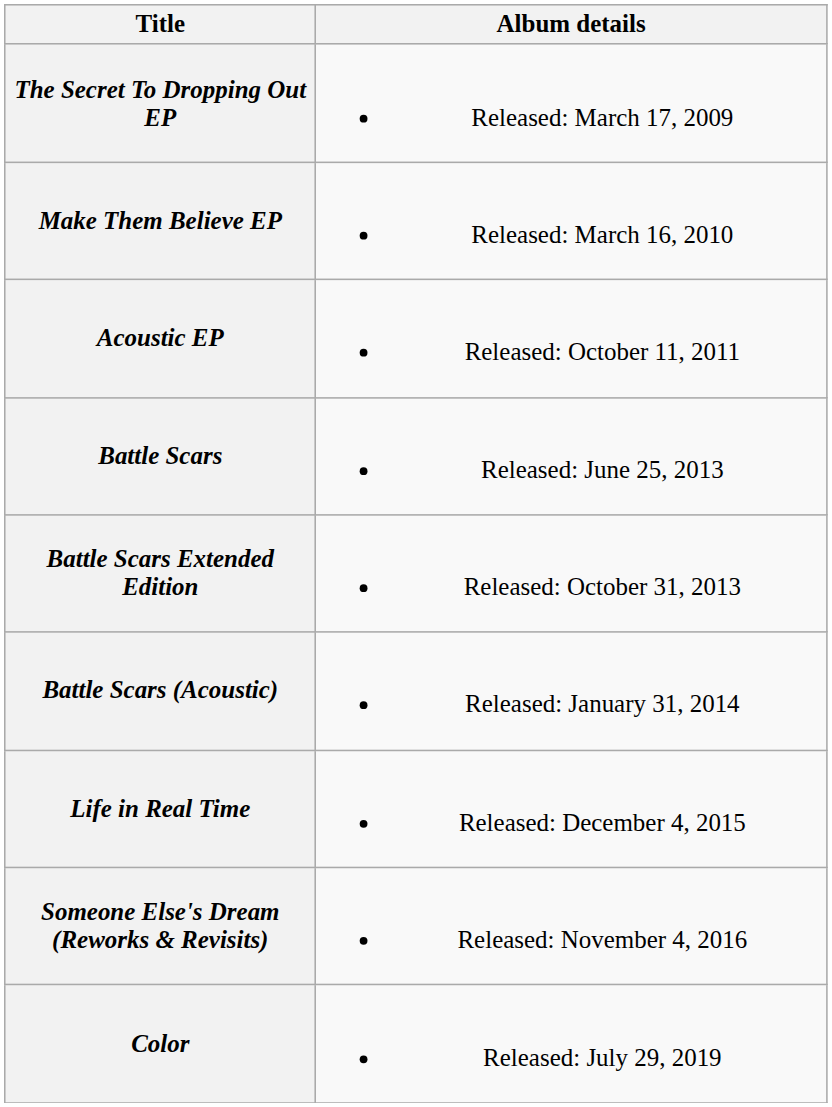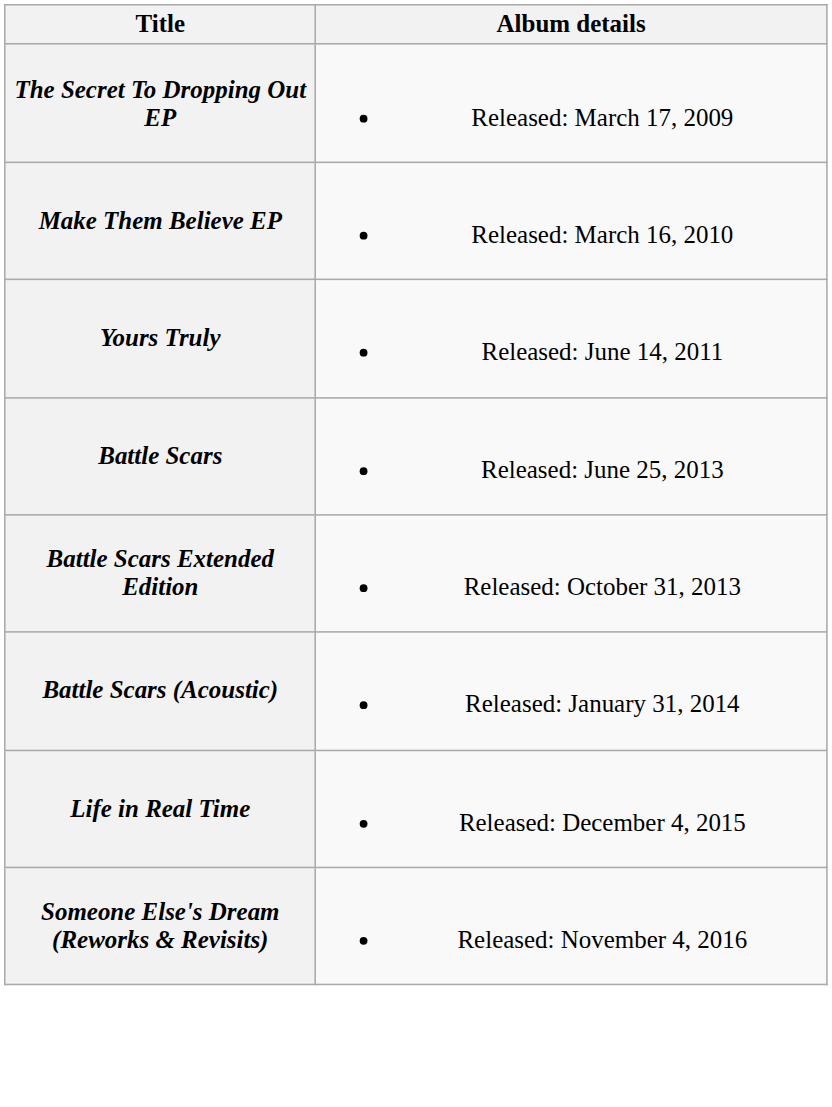+ row: Yours Truly | Released: June 14, 2011
- row: Acoustic EP | Released: October 11, 2011
- row: Color | Released: July 29, 2019
